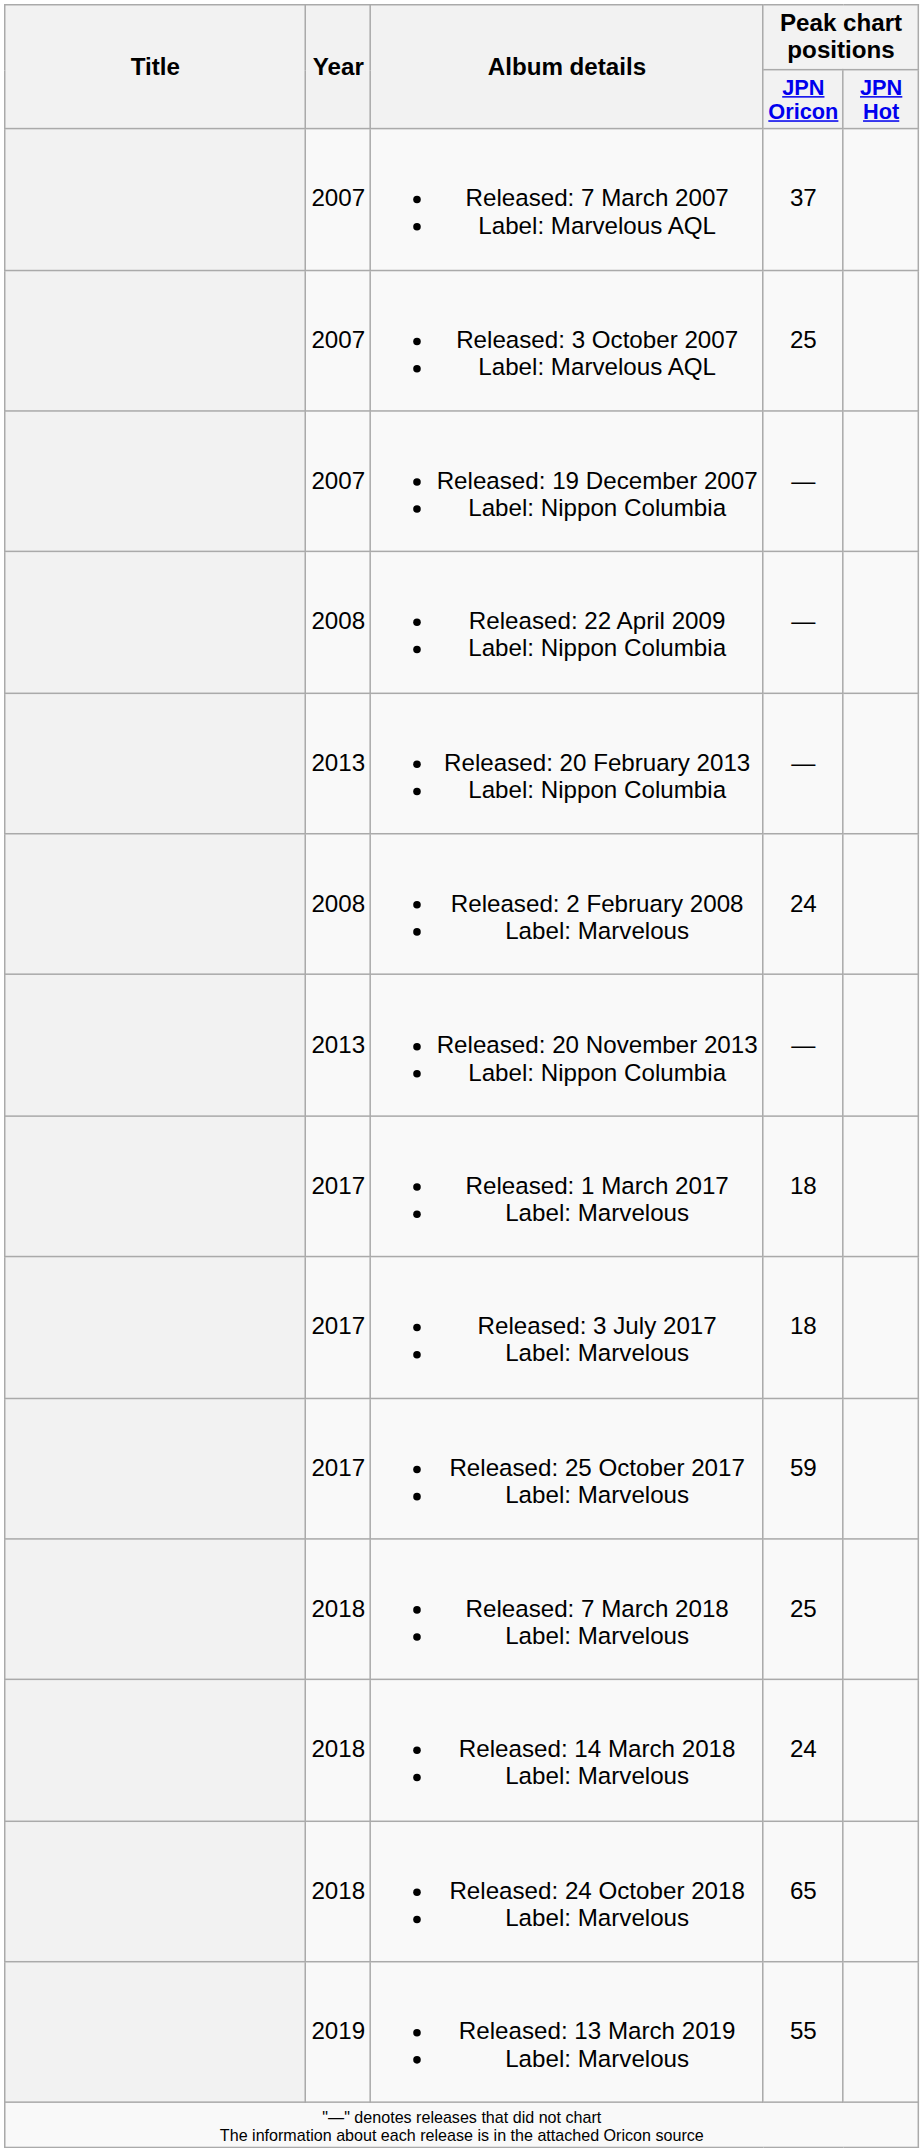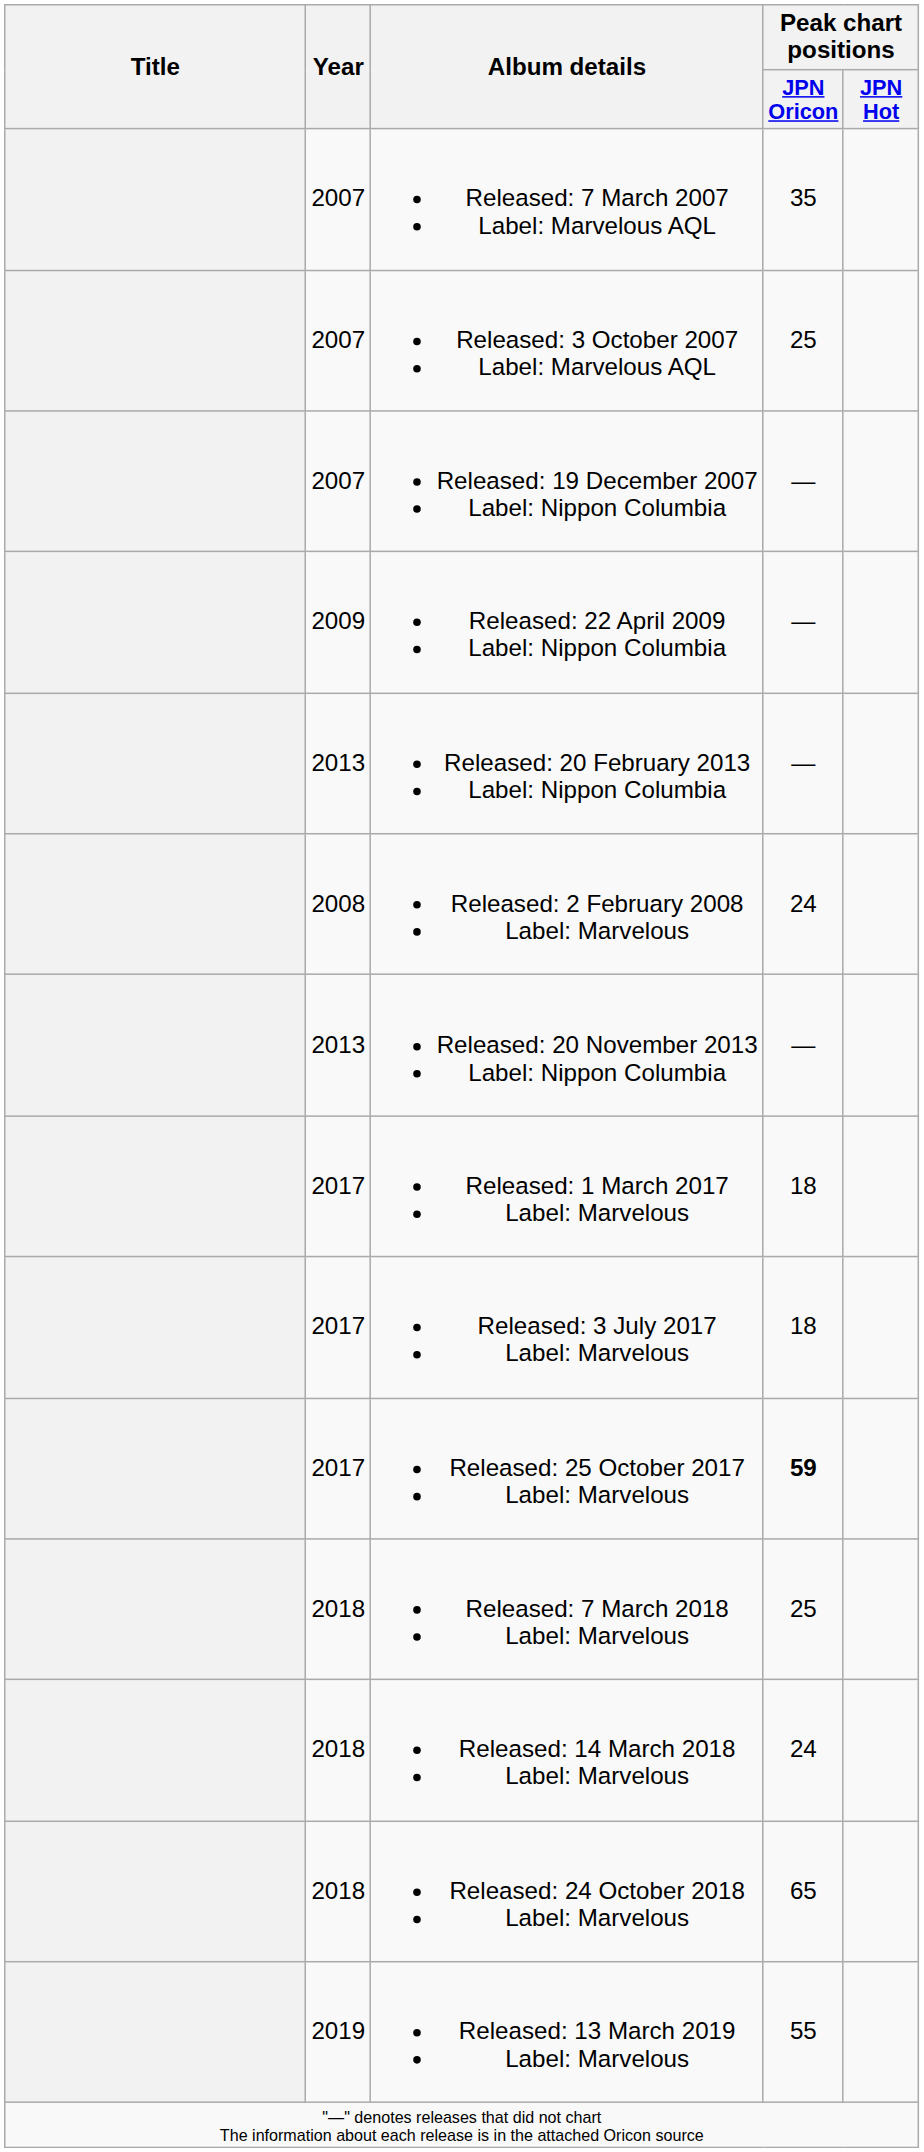Released: 7 March 2007 Label: Marvelous AQL | Peak chart positions / JPN Oricon: 37 -> 35
Released: 22 April 2009 Label: Nippon Columbia | Year: 2008 -> 2009
Released: 25 October 2017 Label: Marvelous | Peak chart positions / JPN Oricon: normal -> bold
